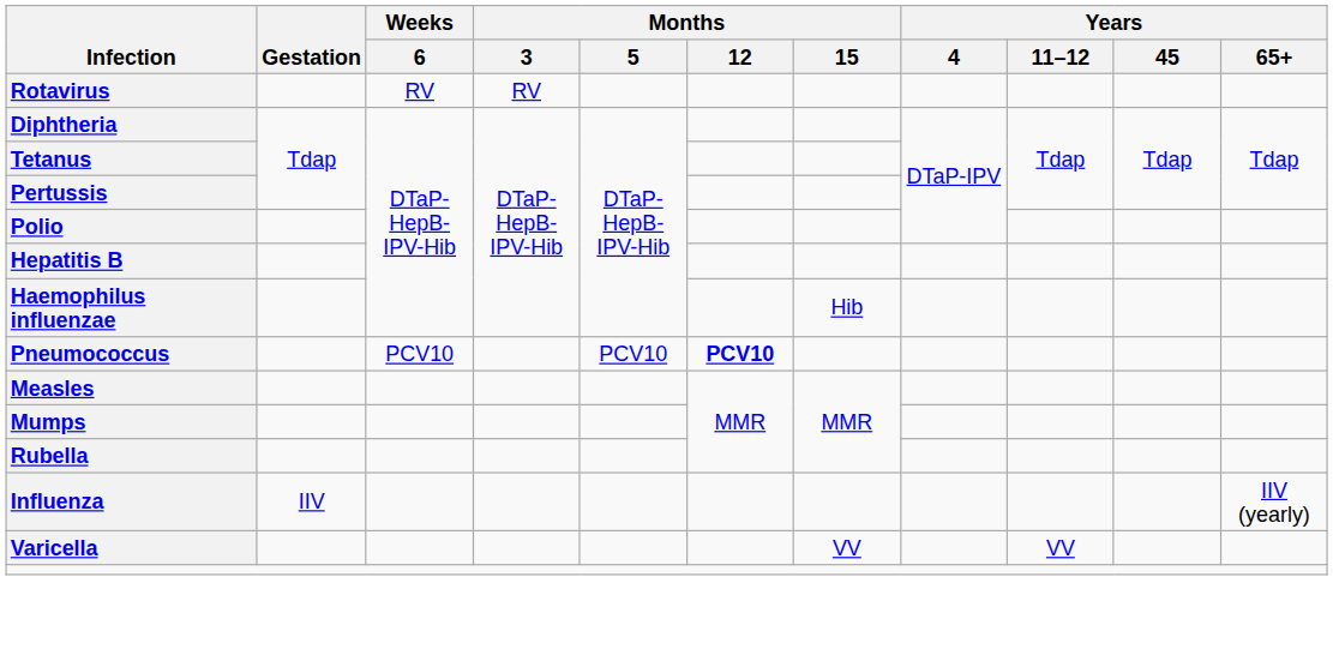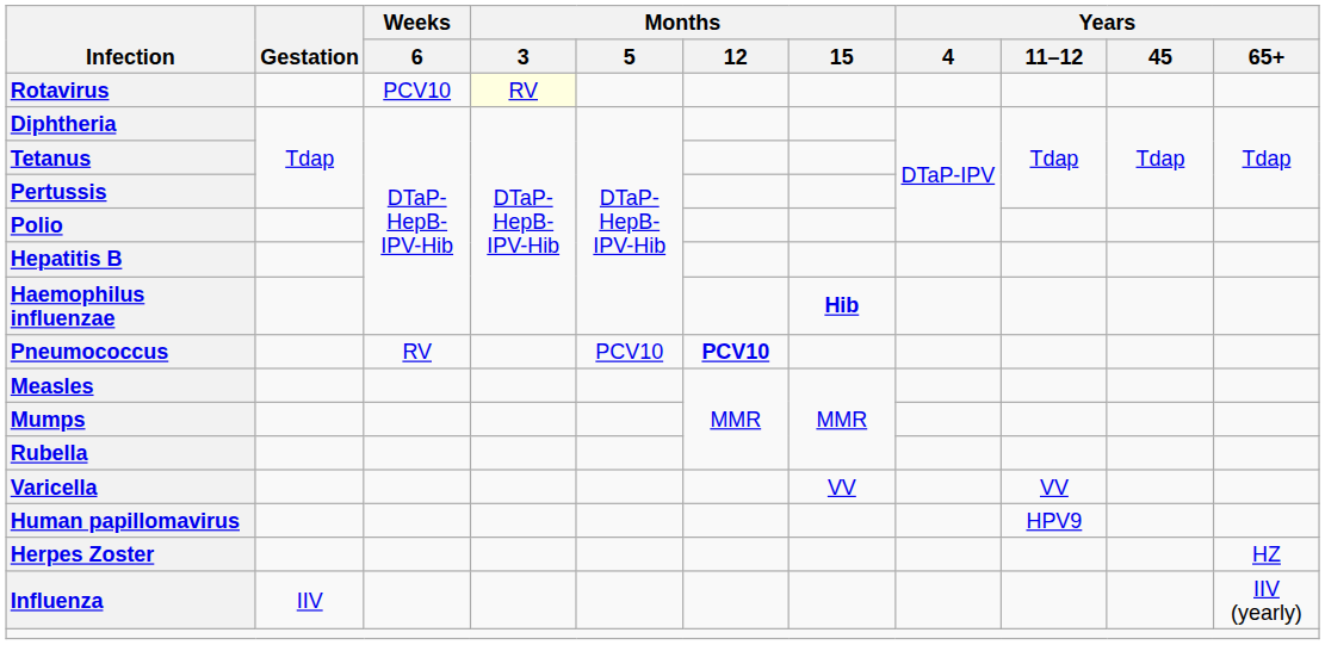Rotavirus | Weeks / 6: RV -> PCV10
Rotavirus | Months / 3: no background -> lightyellow background
Haemophilus influenzae | Months / 15: normal -> bold
Pneumococcus | Weeks / 6: PCV10 -> RV
rows swapped: Varicella <-> Influenza
+ row: Human papillomavirus | HPV9
+ row: Herpes Zoster | HZ
